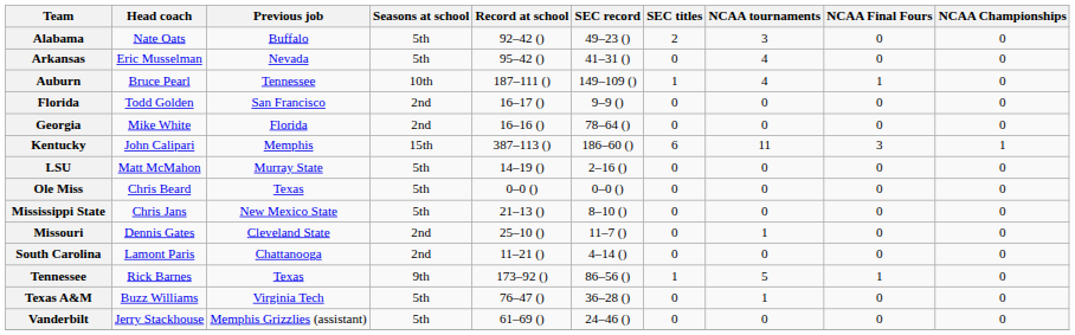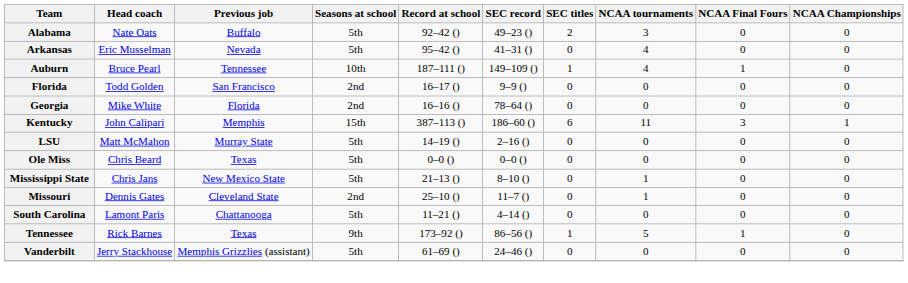Mississippi State | NCAA tournaments: 0 -> 1
South Carolina | Seasons at school: 2nd -> 5th
- row: Texas A&M | Buzz Williams | Virginia Tech | 5th | 76–47 () | 36–28 () | 0 | 1 | 0 | 0
